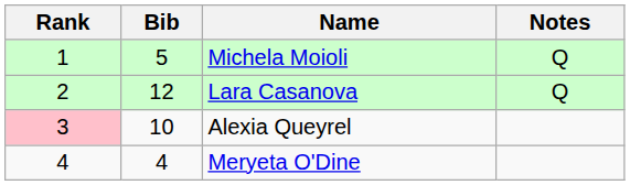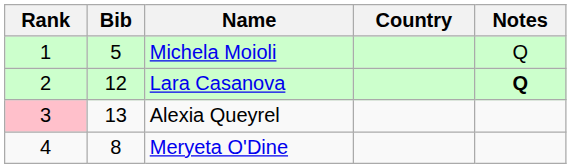+ column: Country
Lara Casanova | Notes: normal -> bold
Alexia Queyrel | Bib: 10 -> 13
Meryeta O'Dine | Bib: 4 -> 8
